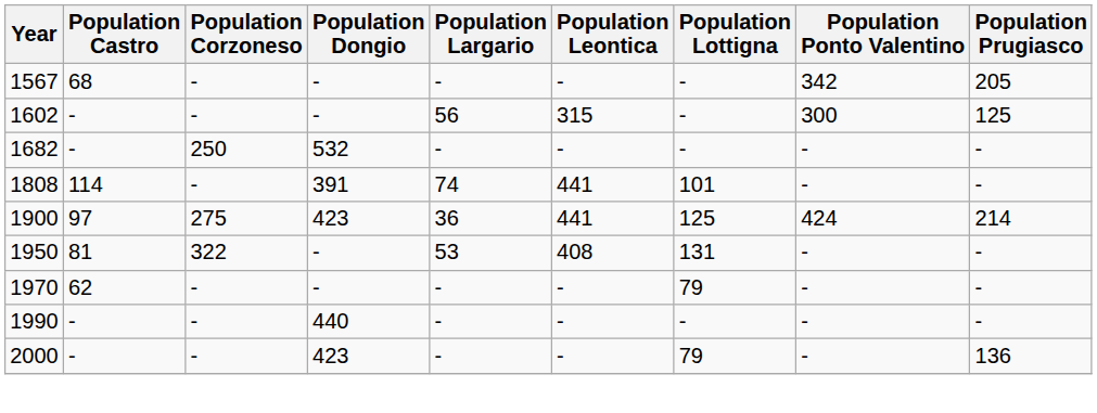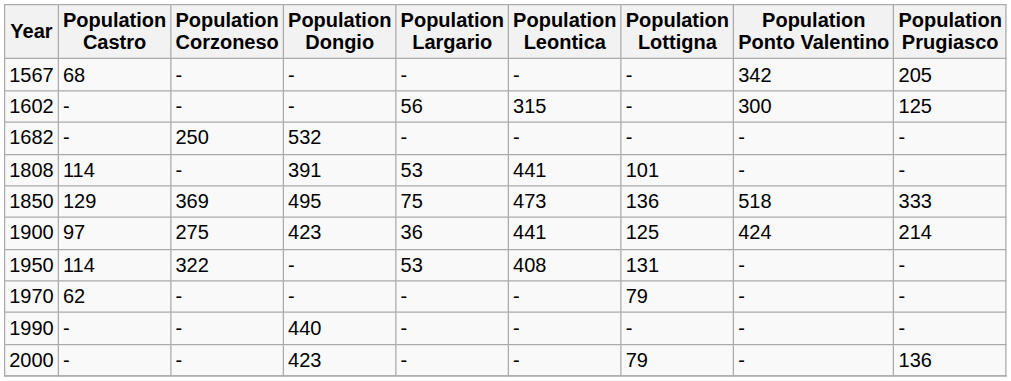1808 | Population Largario: 74 -> 53
+ row: 1850 | 129 | 369 | 495 | 75 | 473 | 136 | 518 | 333
1950 | Population Castro: 81 -> 114
